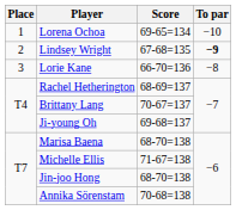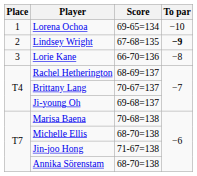Marisa Baena | Score: 68-70=138 -> 70-68=138
Michelle Ellis | Score: 71-67=138 -> 68-70=138
Jin-joo Hong | Score: 68-70=138 -> 71-67=138
Annika Sörenstam | Score: 70-68=138 -> 68-70=138
